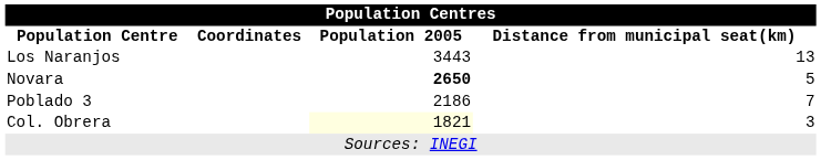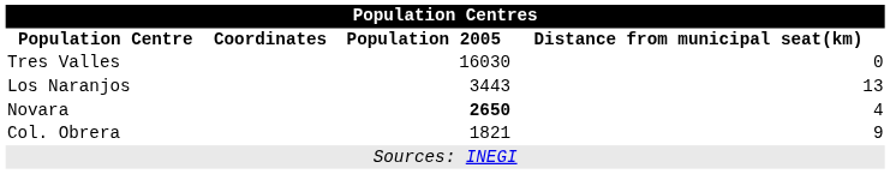+ row: Tres Valles | 16030 | 0
Novara | Distance from municipal seat(km): 5 -> 4
- row: Poblado 3 | 2186 | 7
Col. Obrera | Population 2005: lightyellow background -> no background
Col. Obrera | Distance from municipal seat(km): 3 -> 9
